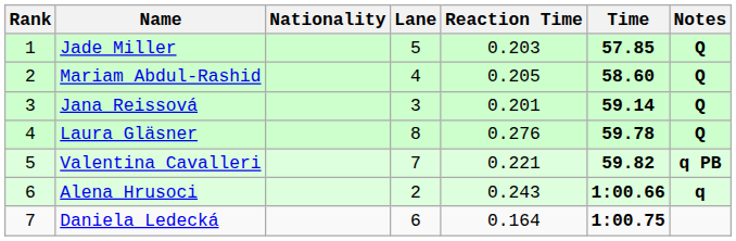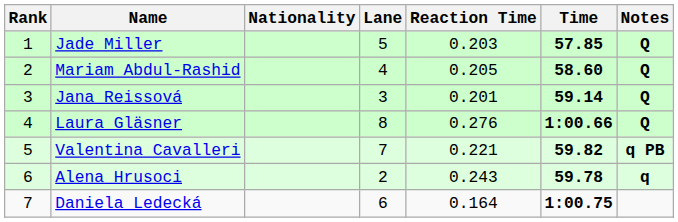Laura Gläsner | Time: 59.78 -> 1:00.66
Alena Hrusoci | Time: 1:00.66 -> 59.78
